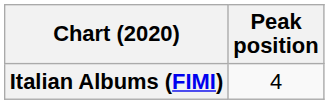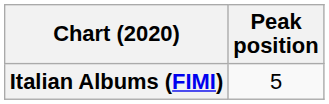Italian Albums (FIMI) | Peak position: 4 -> 5
